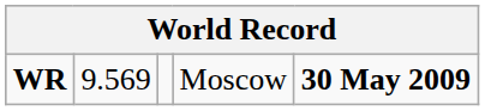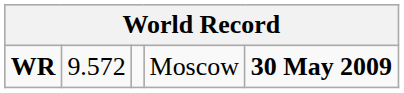WR | column 2: 9.569 -> 9.572
